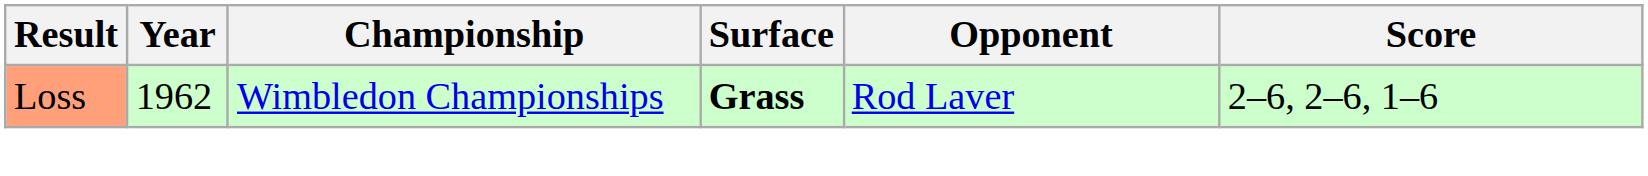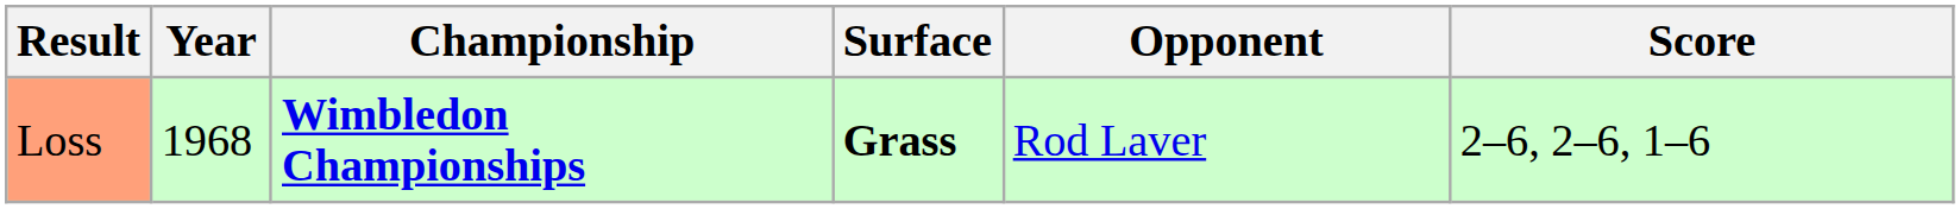Loss | Year: 1962 -> 1968
Loss | Championship: normal -> bold
